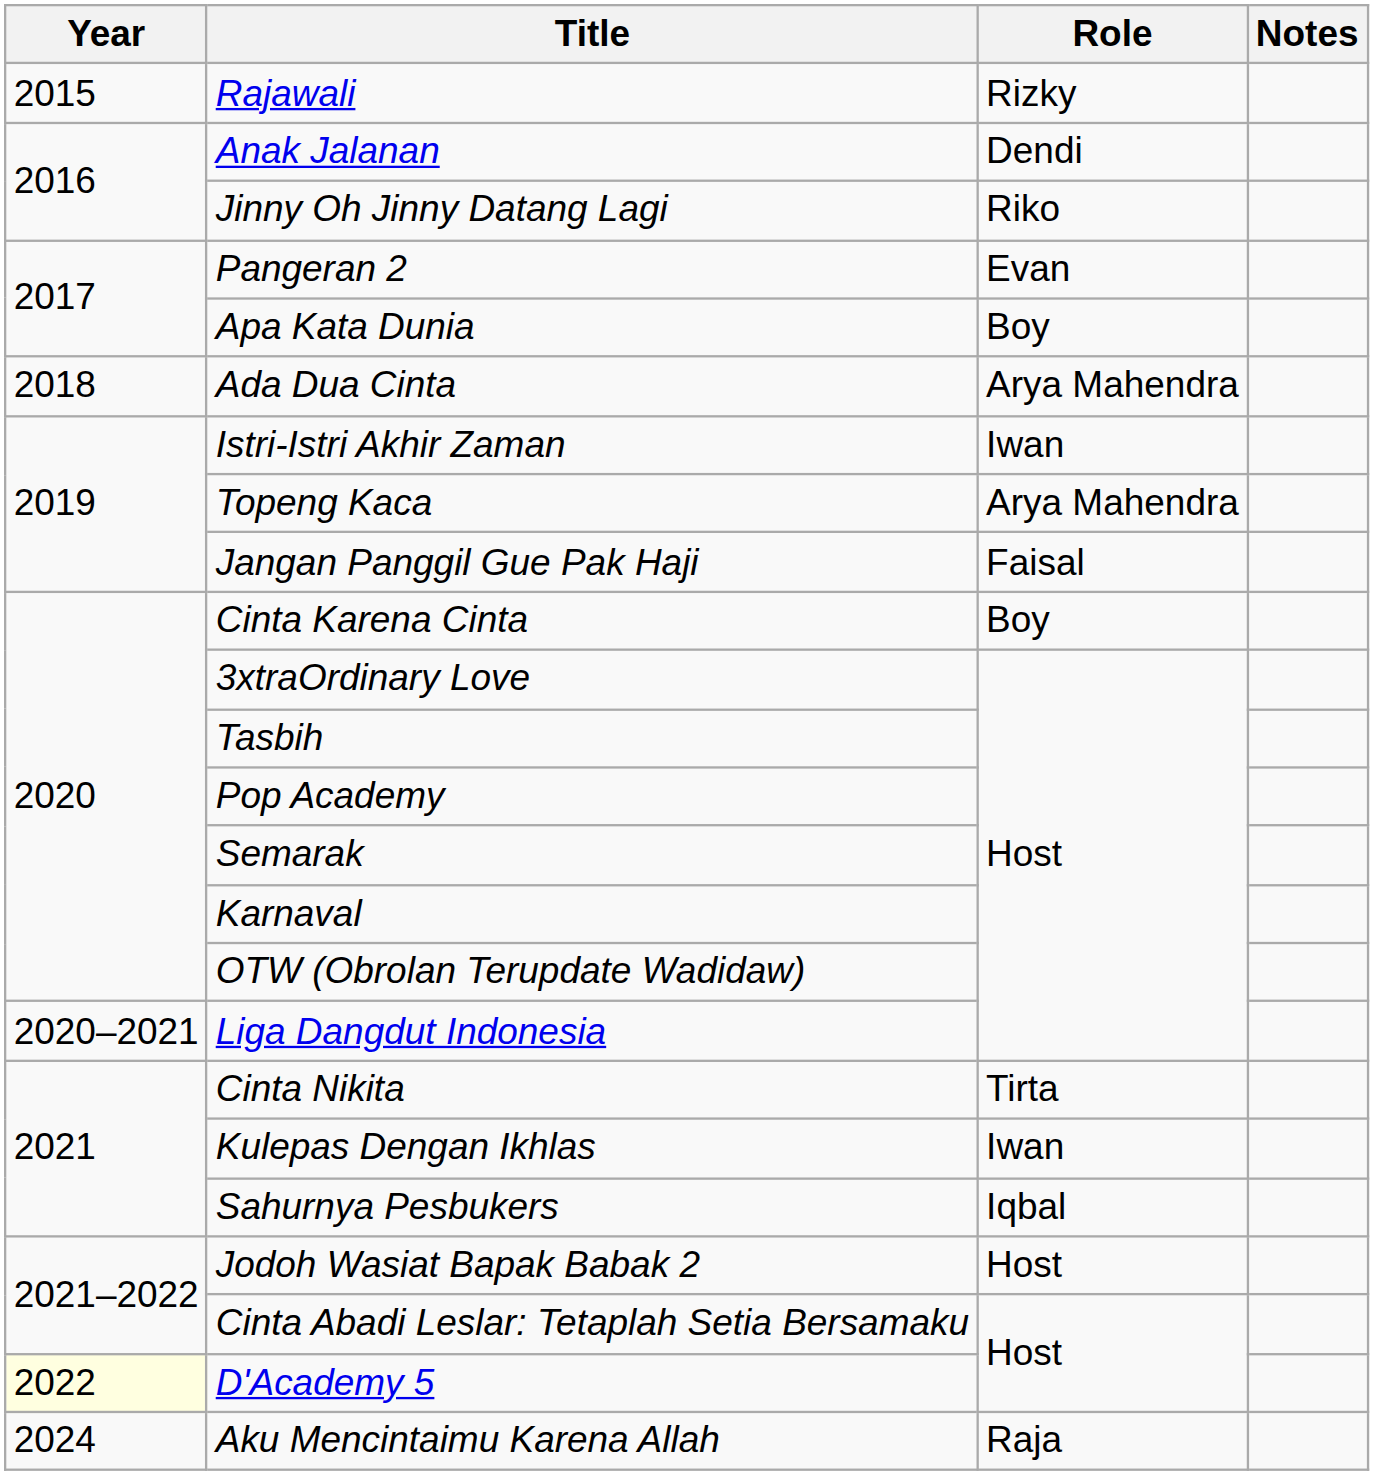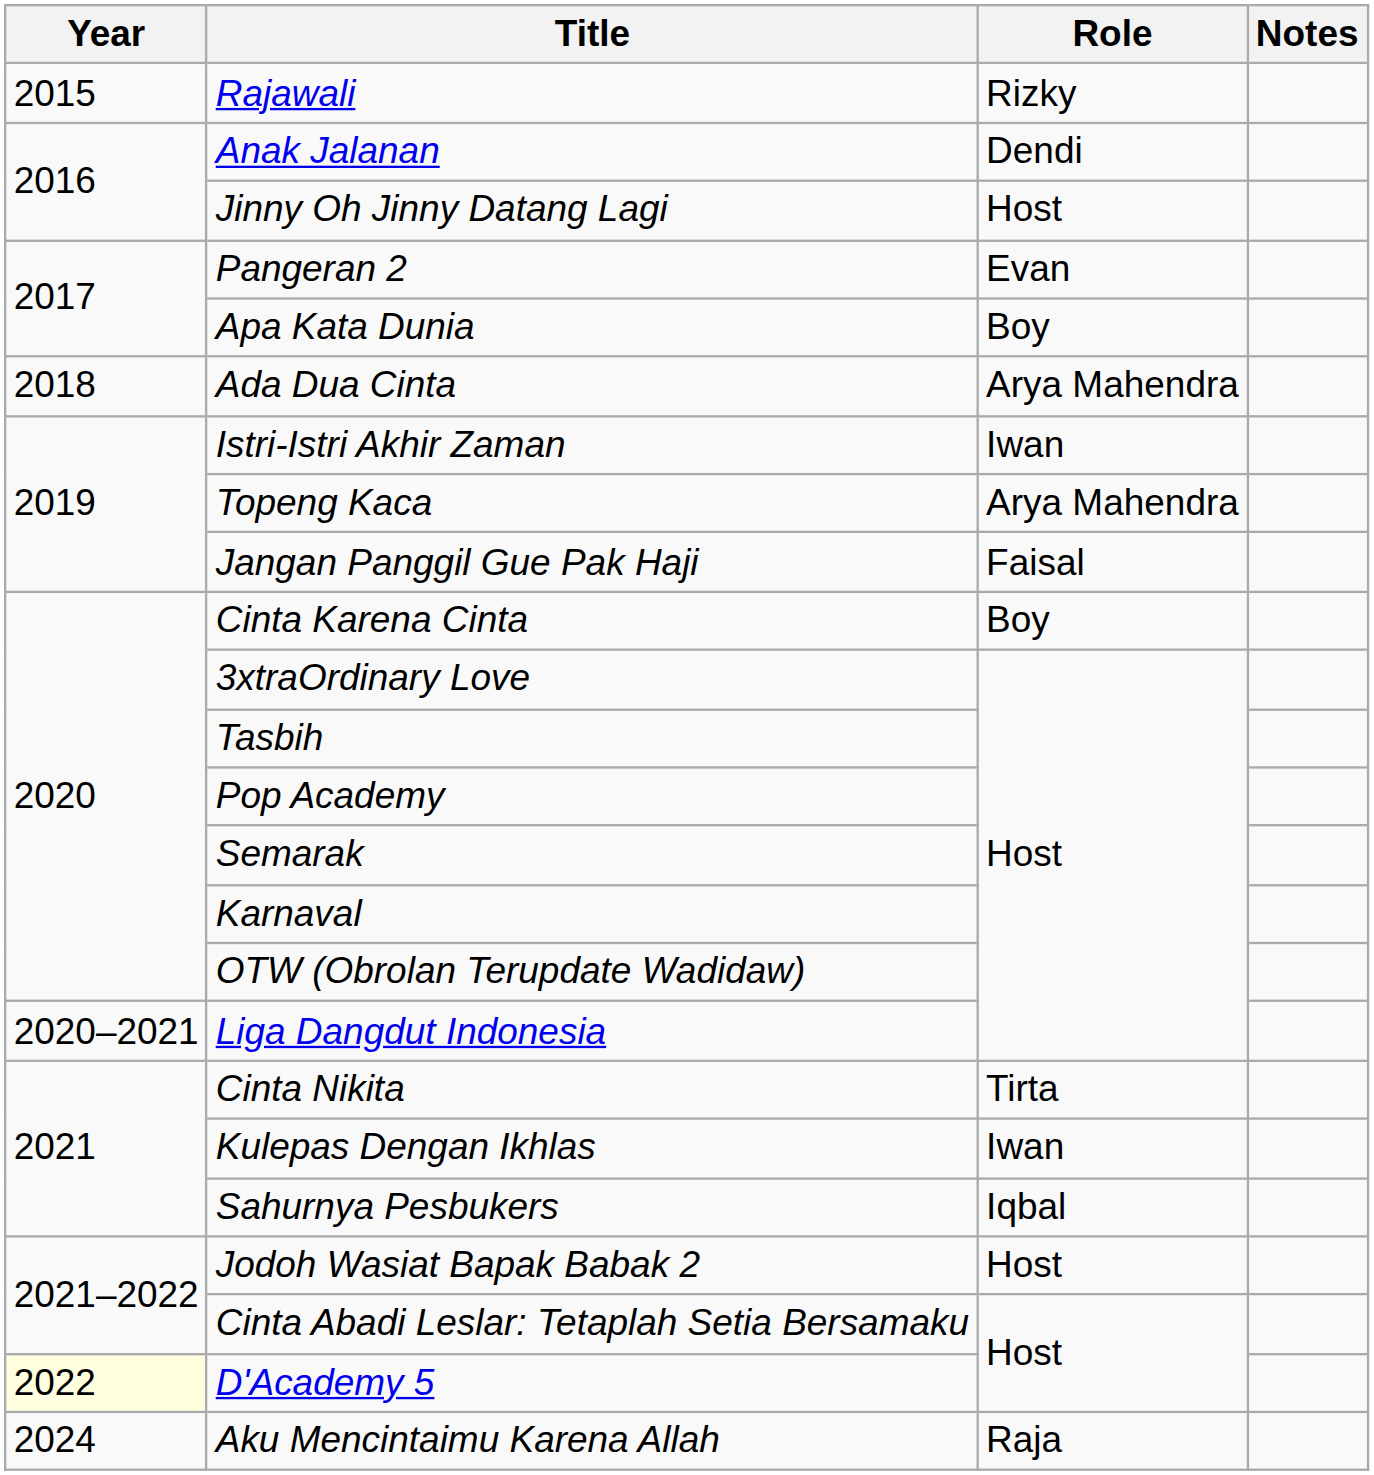Jinny Oh Jinny Datang Lagi | Role: Riko -> Host
